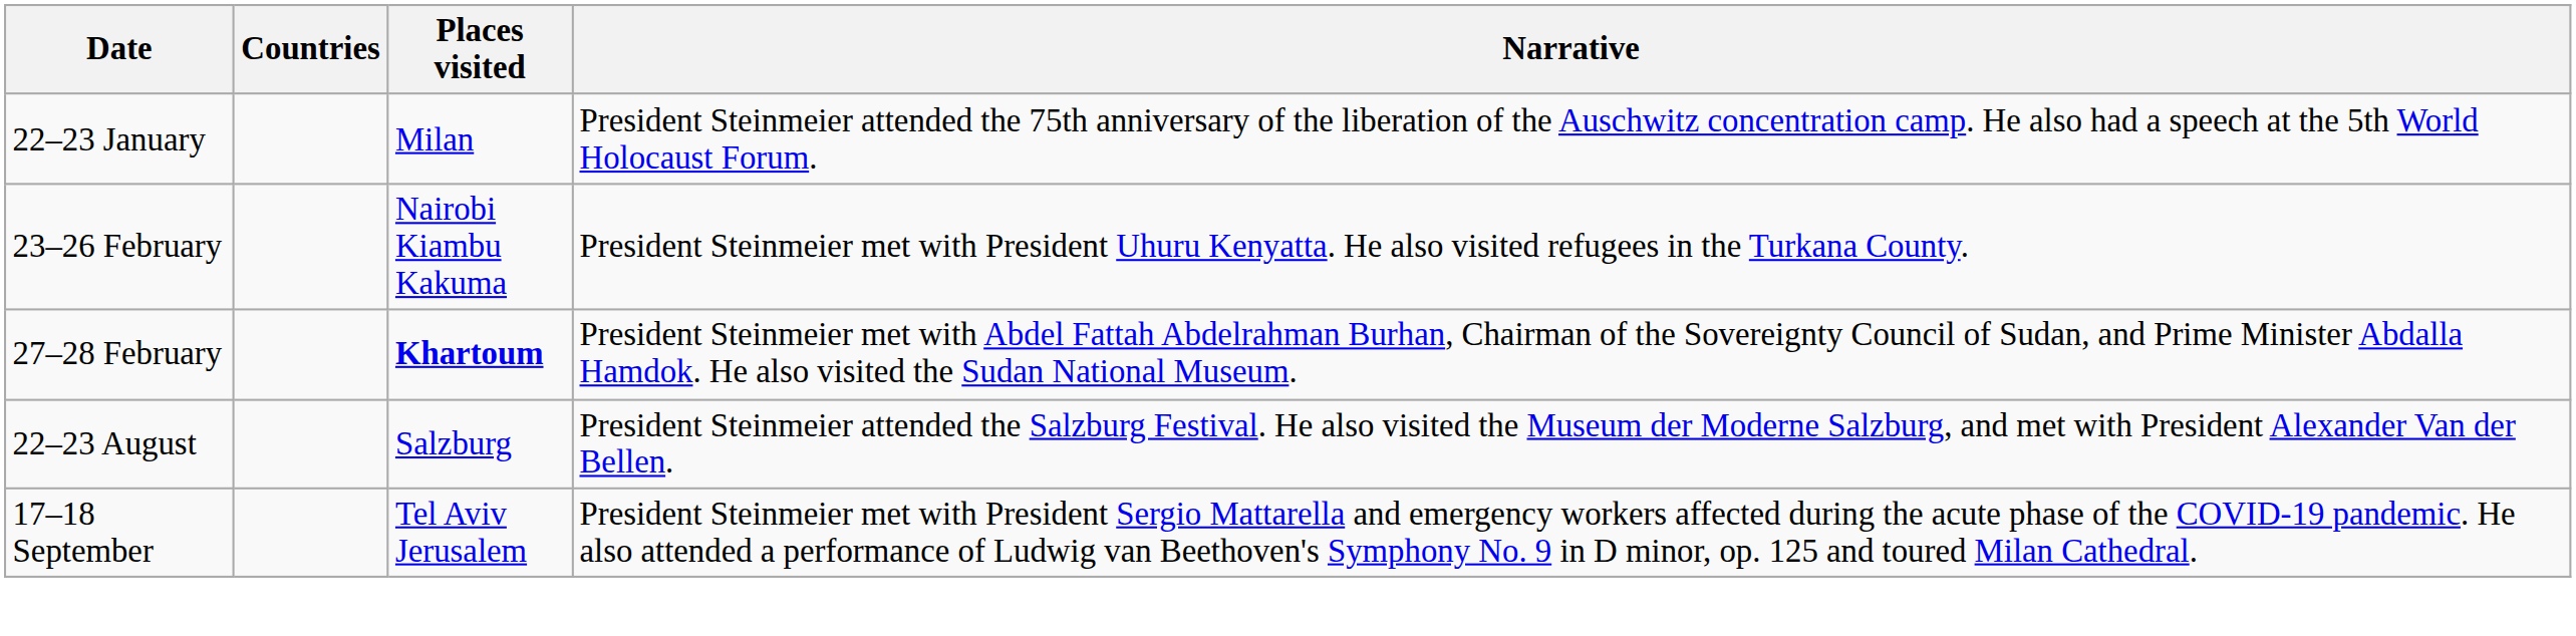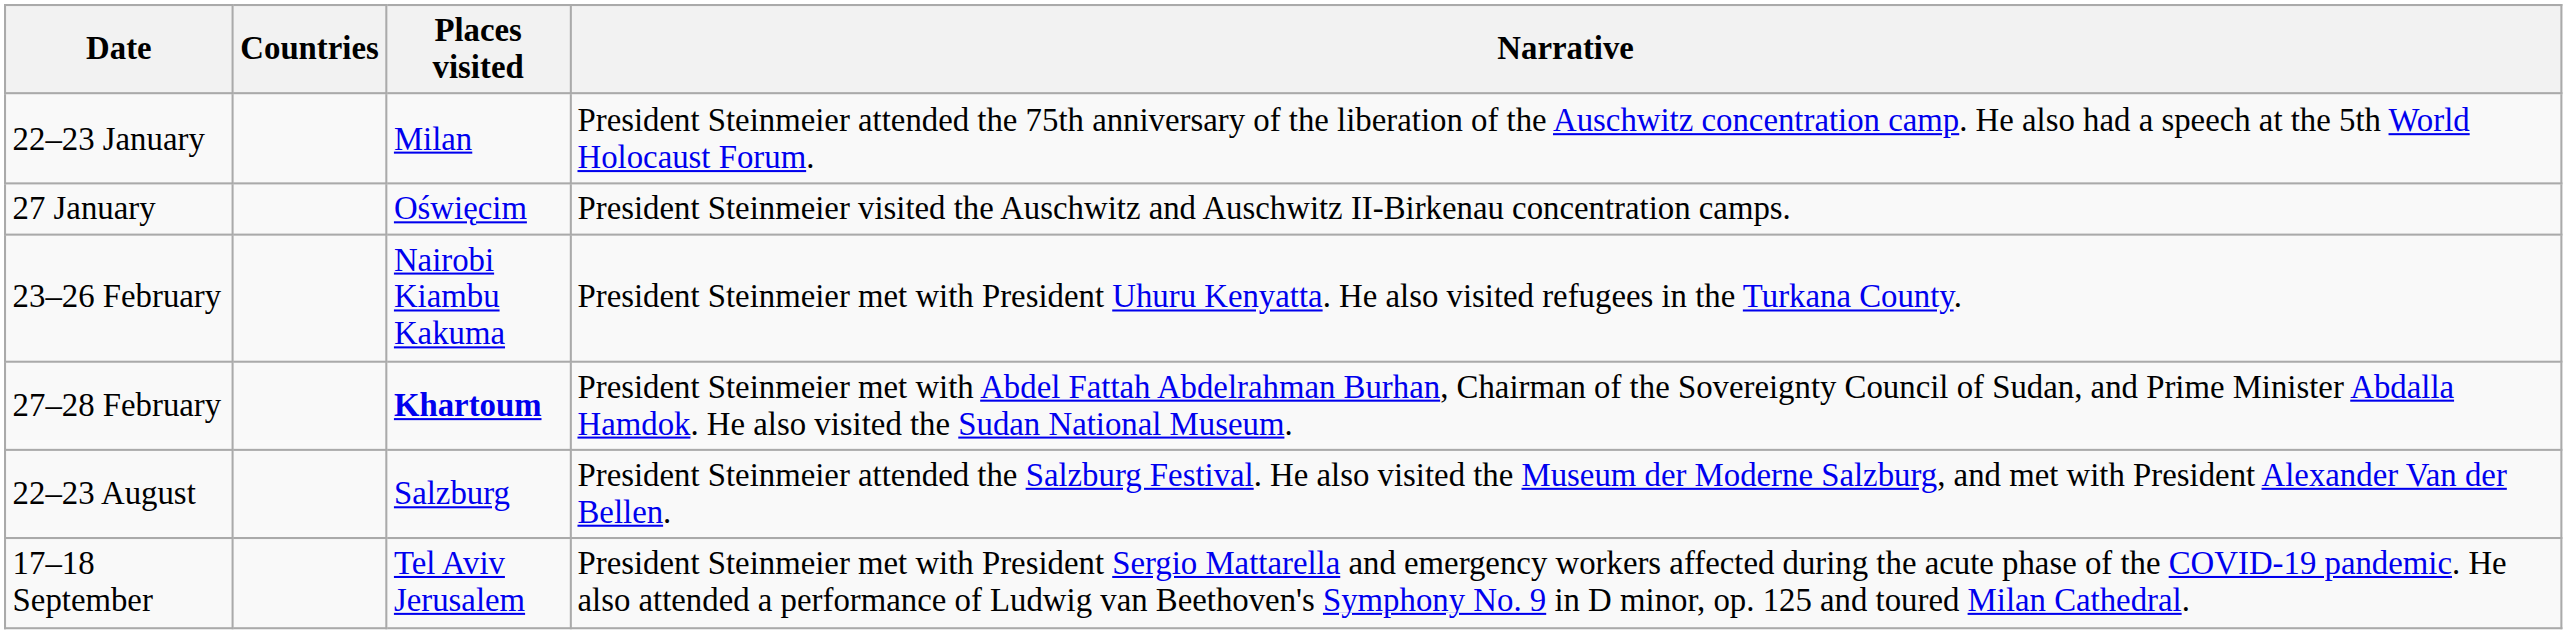+ row: 27 January | Oświęcim | President Steinmeier visited the Auschwitz and Auschwitz II-Birkenau concentration camps.
